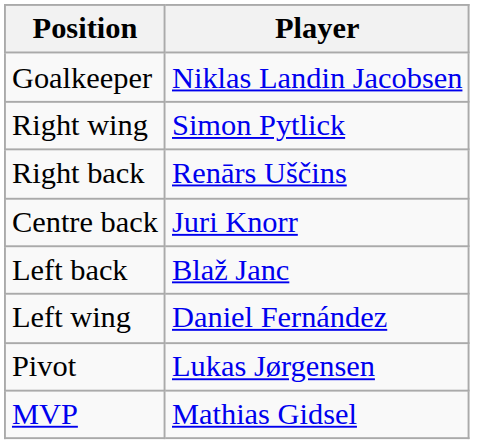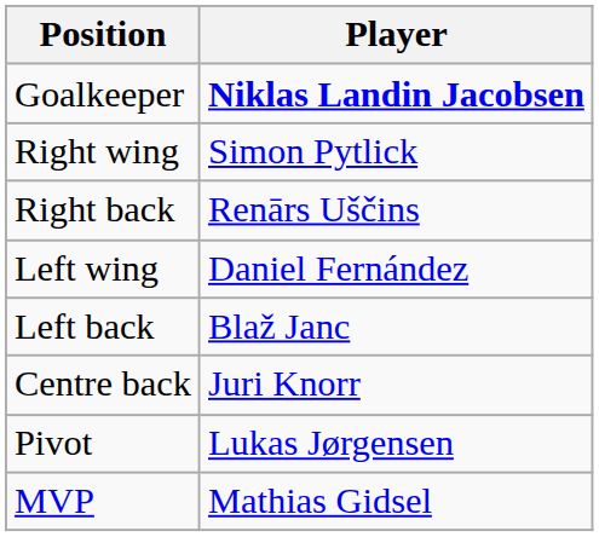Goalkeeper | Player: normal -> bold
rows swapped: Centre back <-> Left wing
